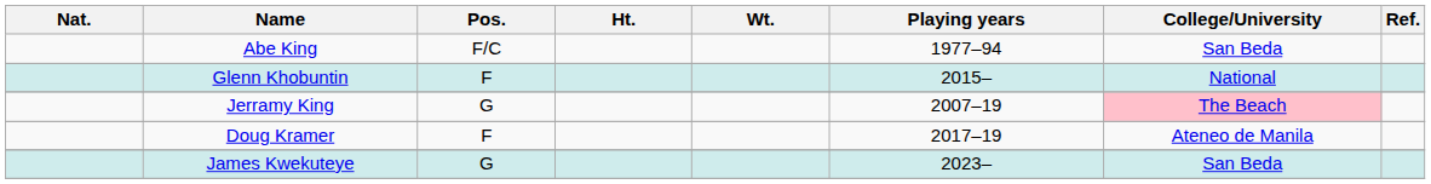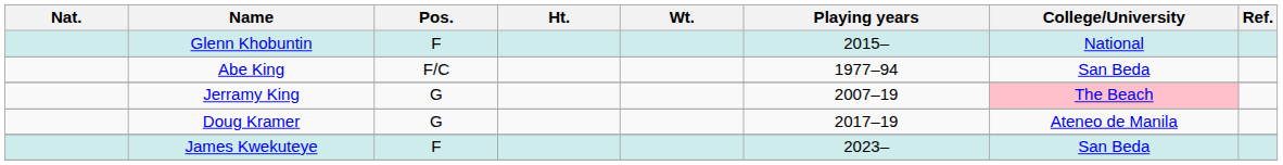rows swapped: Glenn Khobuntin <-> Abe King
Doug Kramer | Pos.: F -> G
James Kwekuteye | Pos.: G -> F
